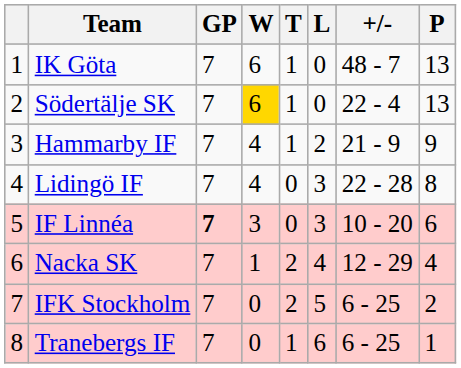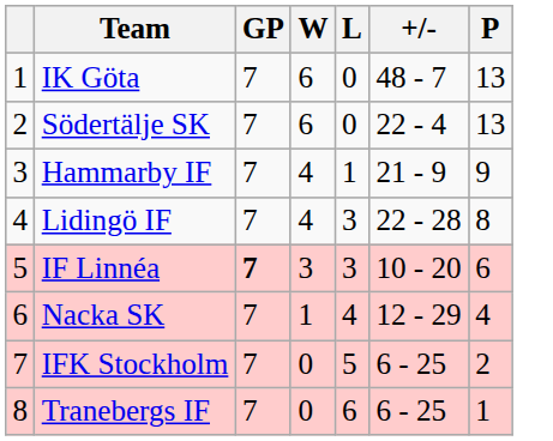- column: T | 1 | 1 | 1 | 0 | 0 | 2 | 2 | 1
Södertälje SK | W: gold background -> no background
Hammarby IF | L: 2 -> 1
